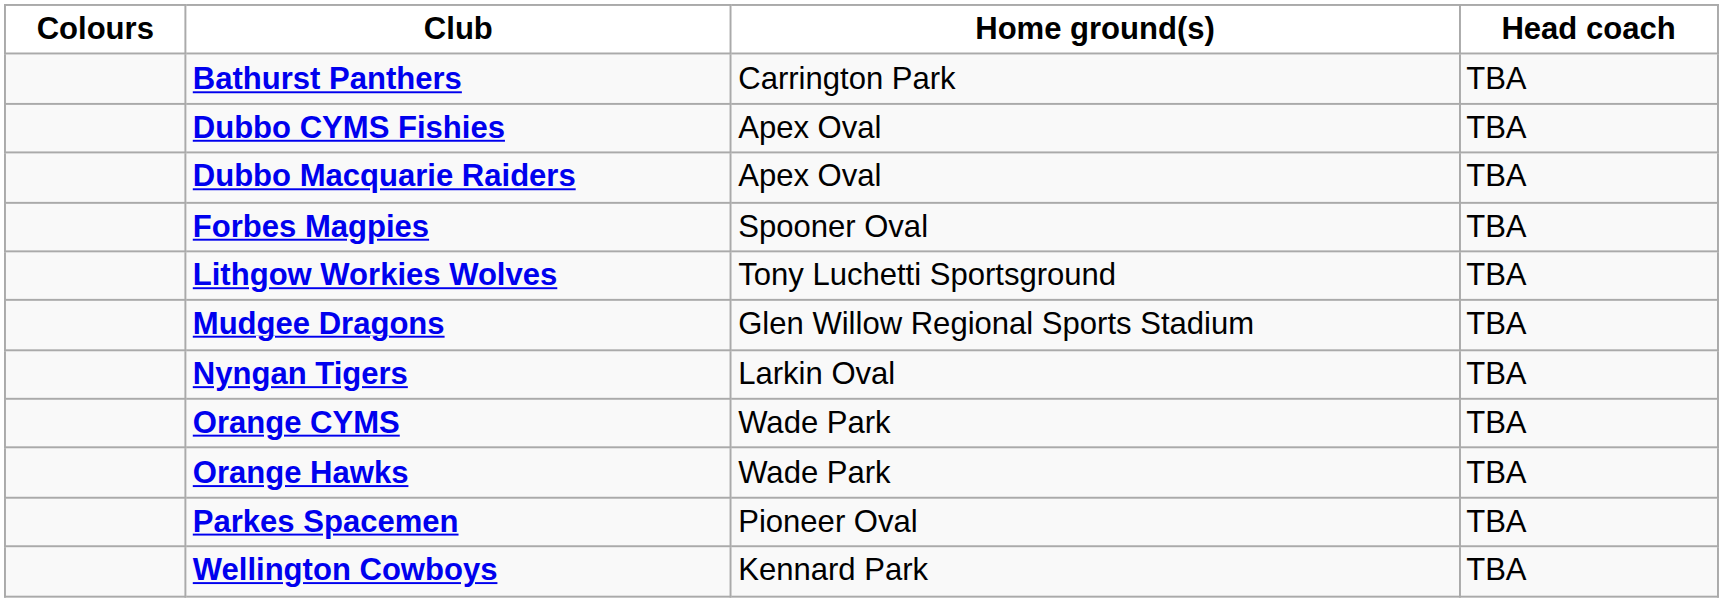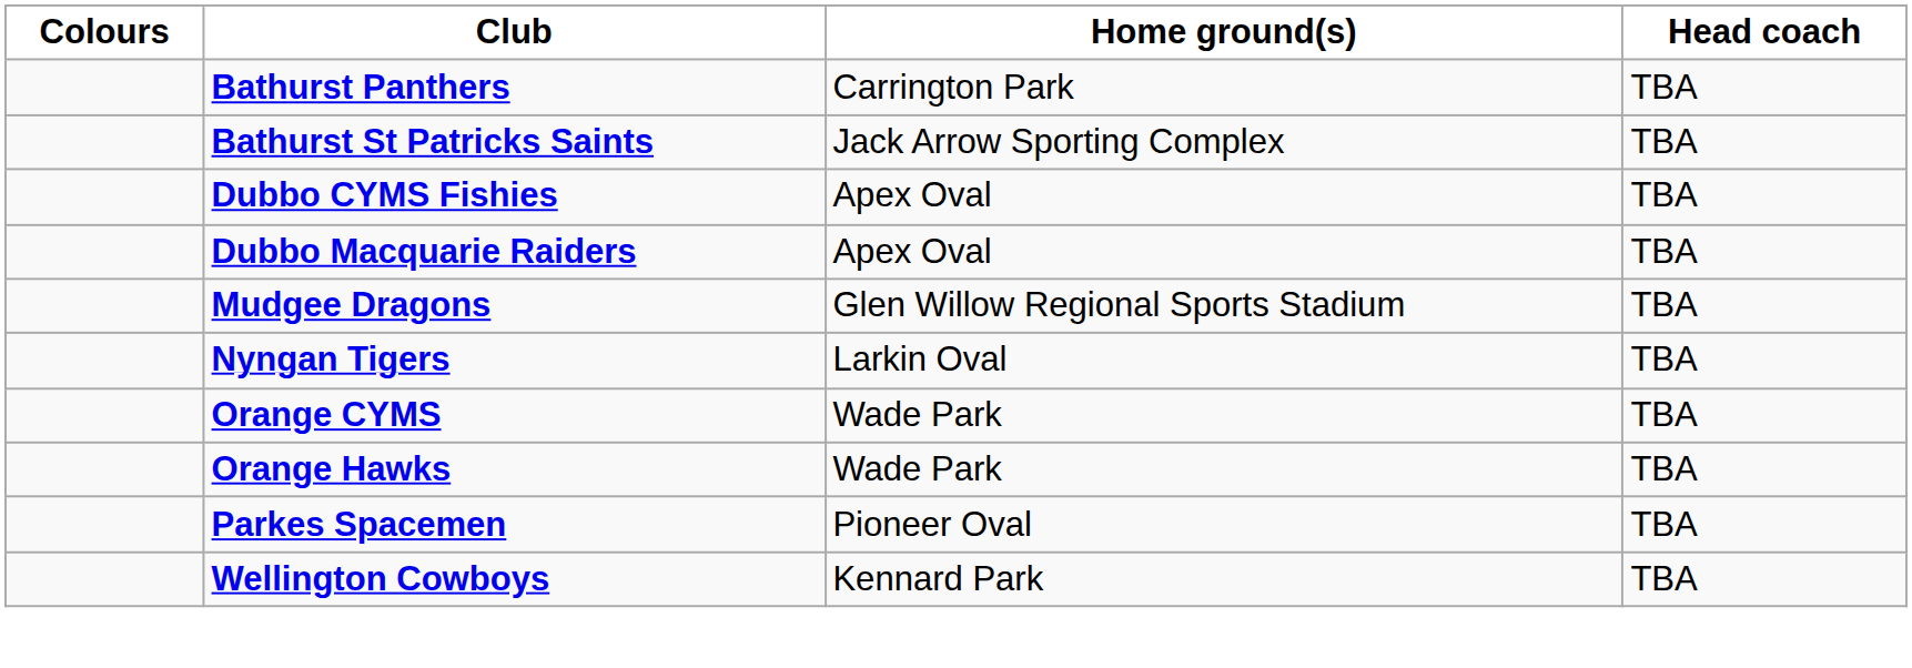+ row: Bathurst St Patricks Saints | Jack Arrow Sporting Complex | TBA
- row: Forbes Magpies | Spooner Oval | TBA
- row: Lithgow Workies Wolves | Tony Luchetti Sportsground | TBA
